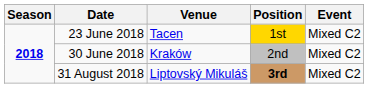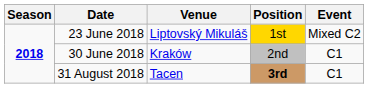23 June 2018 | Venue: Tacen -> Liptovský Mikuláš
30 June 2018 | Event: Mixed C2 -> C1
31 August 2018 | Venue: Liptovský Mikuláš -> Tacen
31 August 2018 | Event: Mixed C2 -> C1
